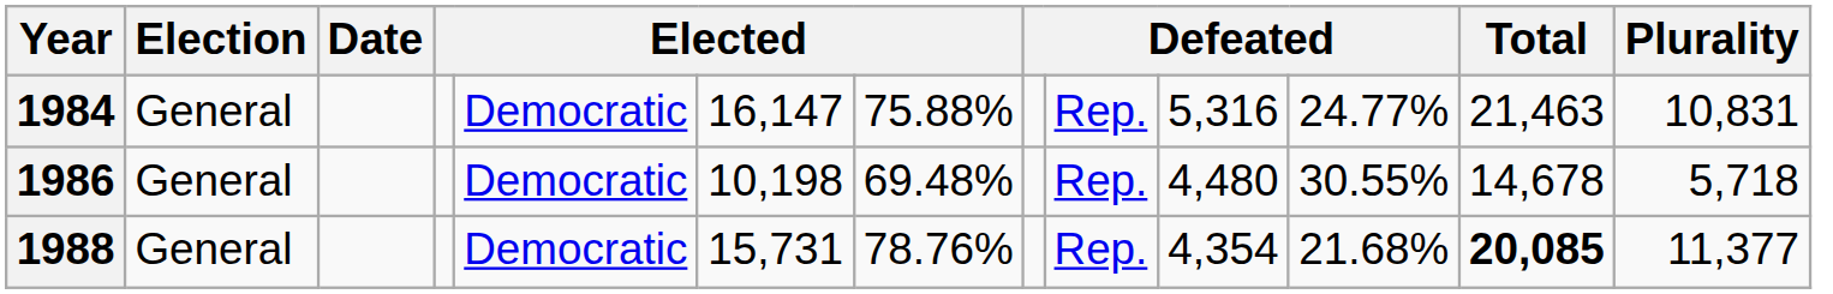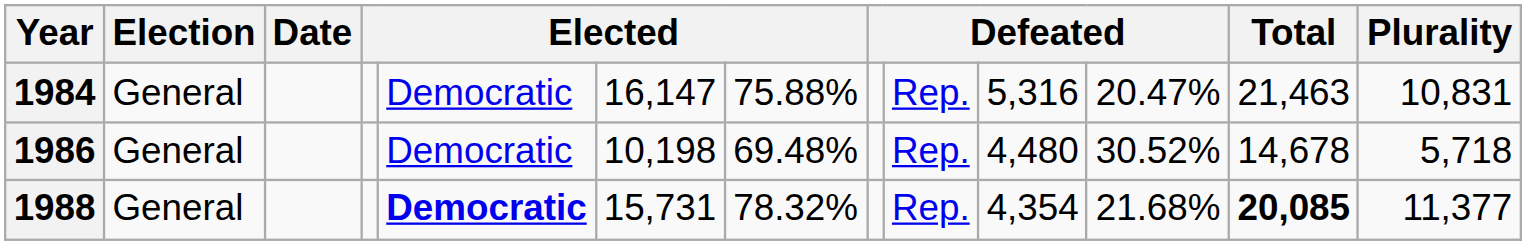1984 | column 11: 24.77% -> 20.47%
1986 | column 11: 30.55% -> 30.52%
1988 | column 5: normal -> bold
1988 | column 7: 78.76% -> 78.32%
